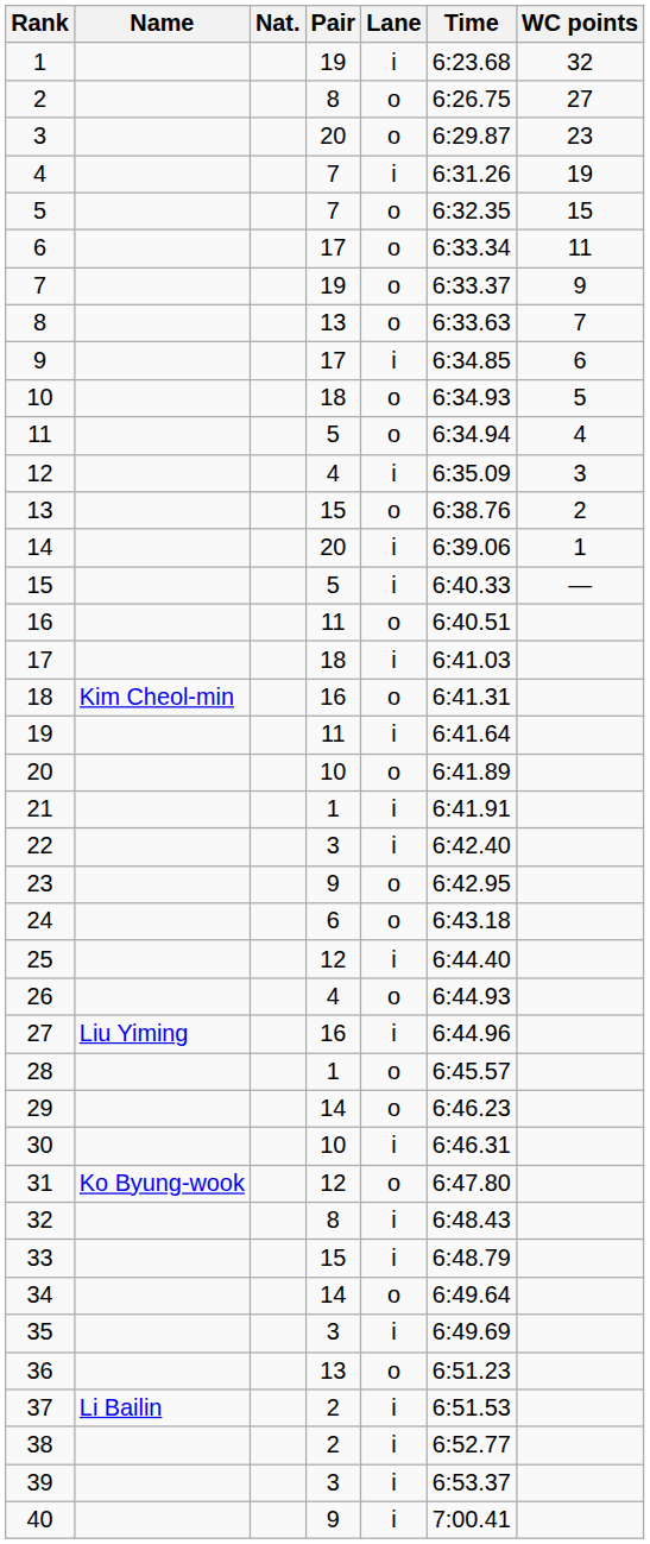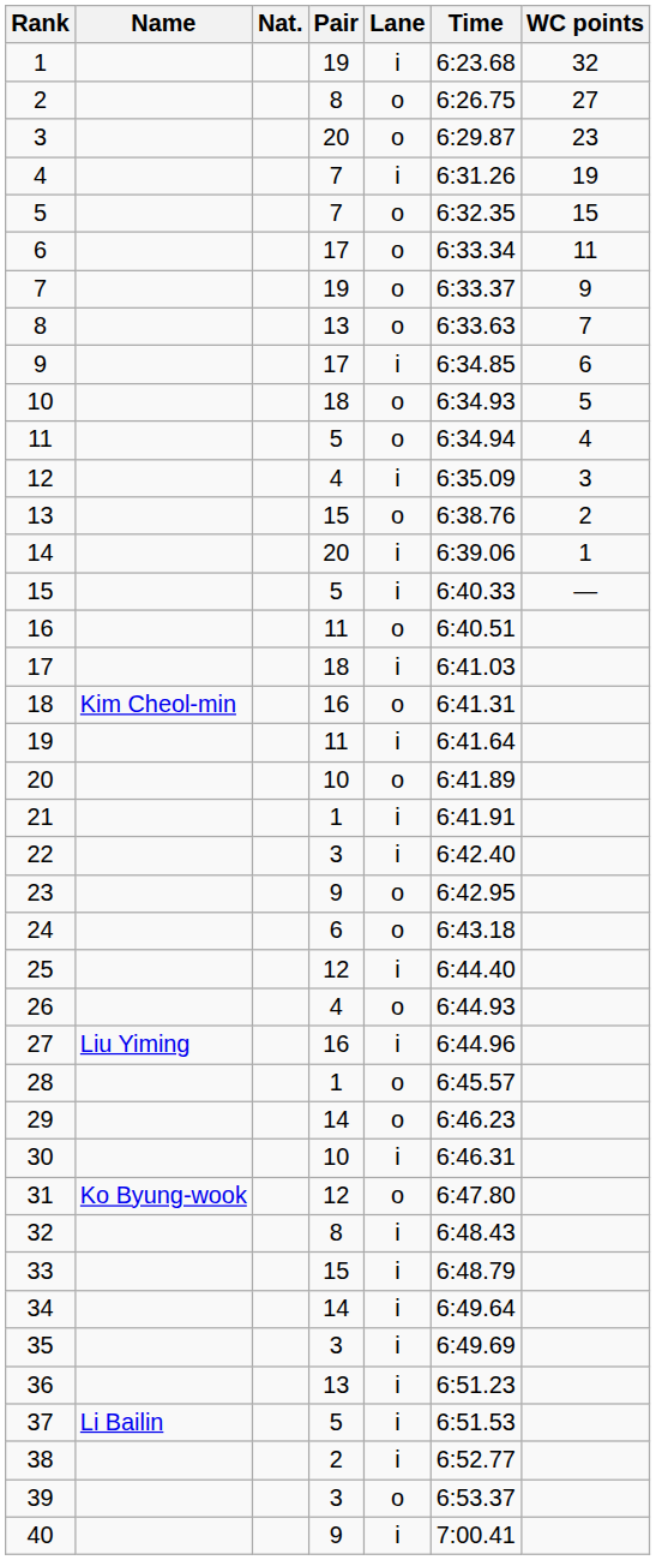34 | Lane: o -> i
36 | Lane: o -> i
37 | Pair: 2 -> 5
39 | Lane: i -> o
